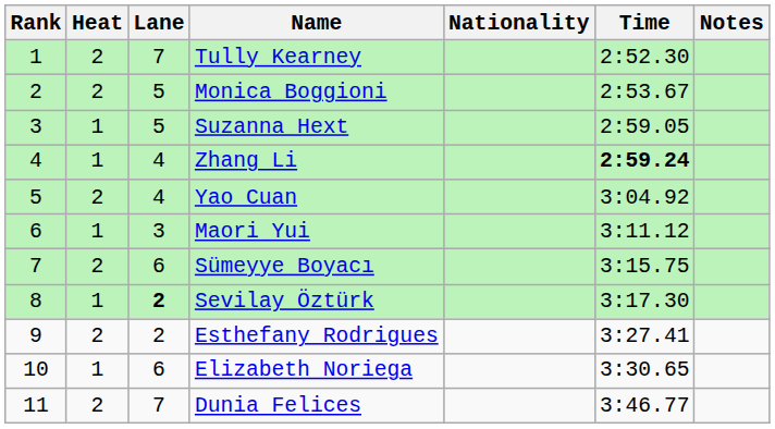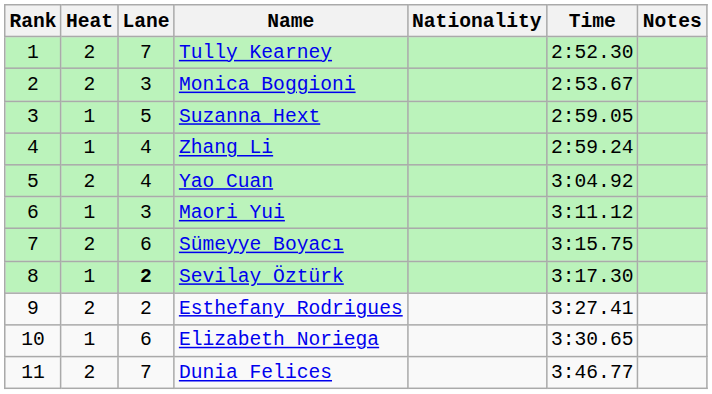Monica Boggioni | Lane: 5 -> 3
Zhang Li | Time: bold -> normal
